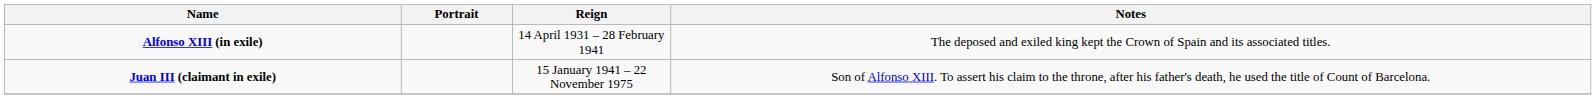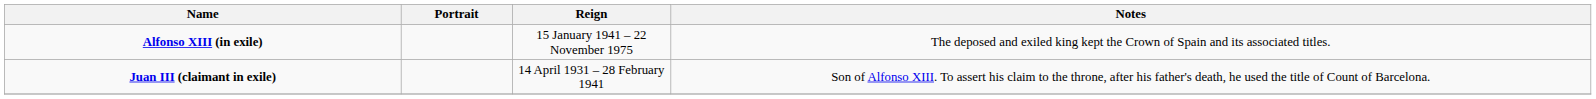Alfonso XIII (in exile) | Reign: 14 April 1931 – 28 February 1941 -> 15 January 1941 – 22 November 1975
Juan III (claimant in exile) | Reign: 15 January 1941 – 22 November 1975 -> 14 April 1931 – 28 February 1941
